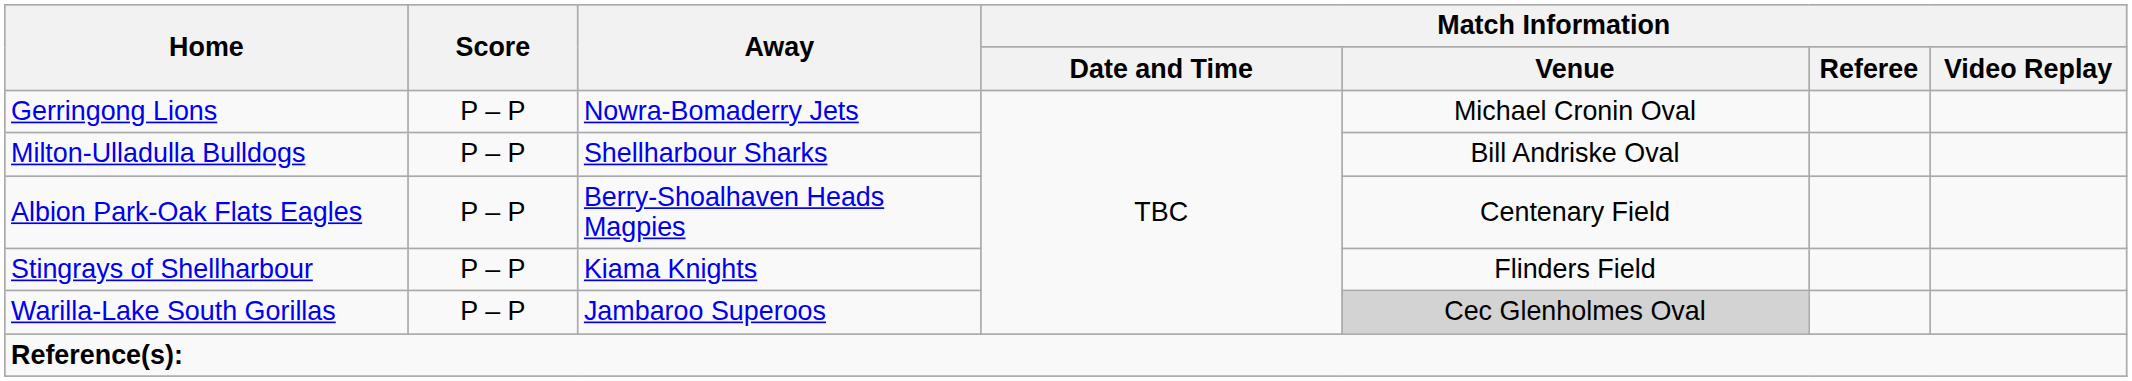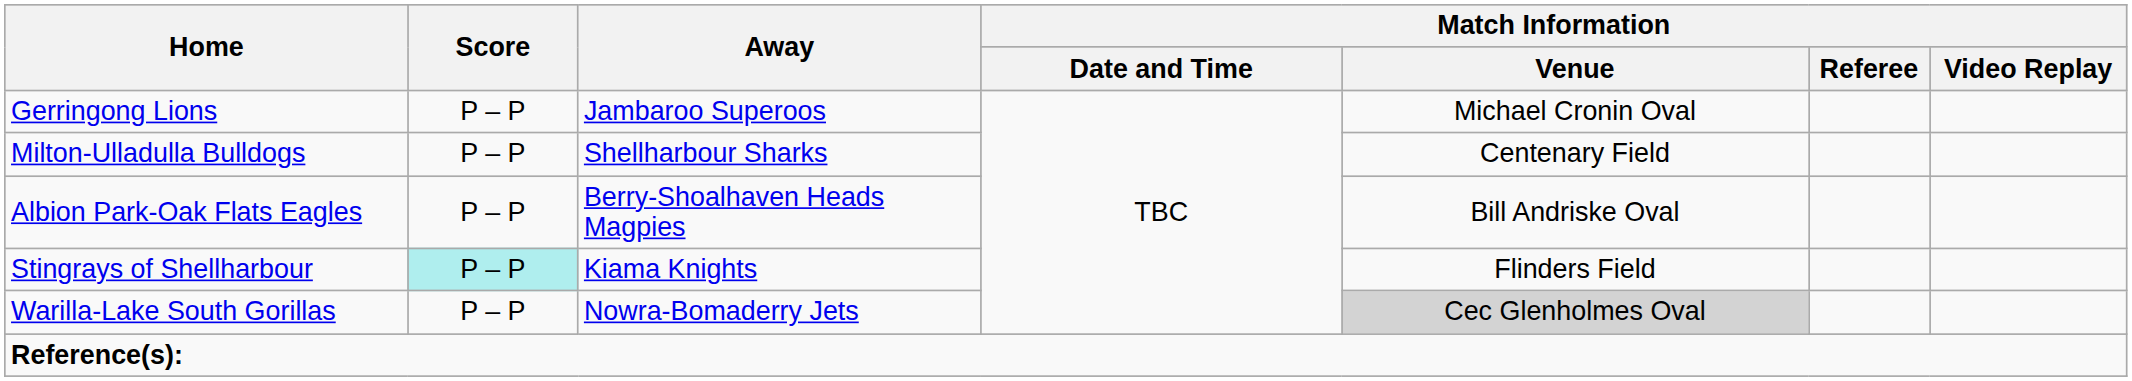Gerringong Lions | Away: Nowra-Bomaderry Jets -> Jambaroo Superoos
Milton-Ulladulla Bulldogs | Match Information / Venue: Bill Andriske Oval -> Centenary Field
Albion Park-Oak Flats Eagles | Match Information / Venue: Centenary Field -> Bill Andriske Oval
Stingrays of Shellharbour | Score: no background -> paleturquoise background
Warilla-Lake South Gorillas | Away: Jambaroo Superoos -> Nowra-Bomaderry Jets
